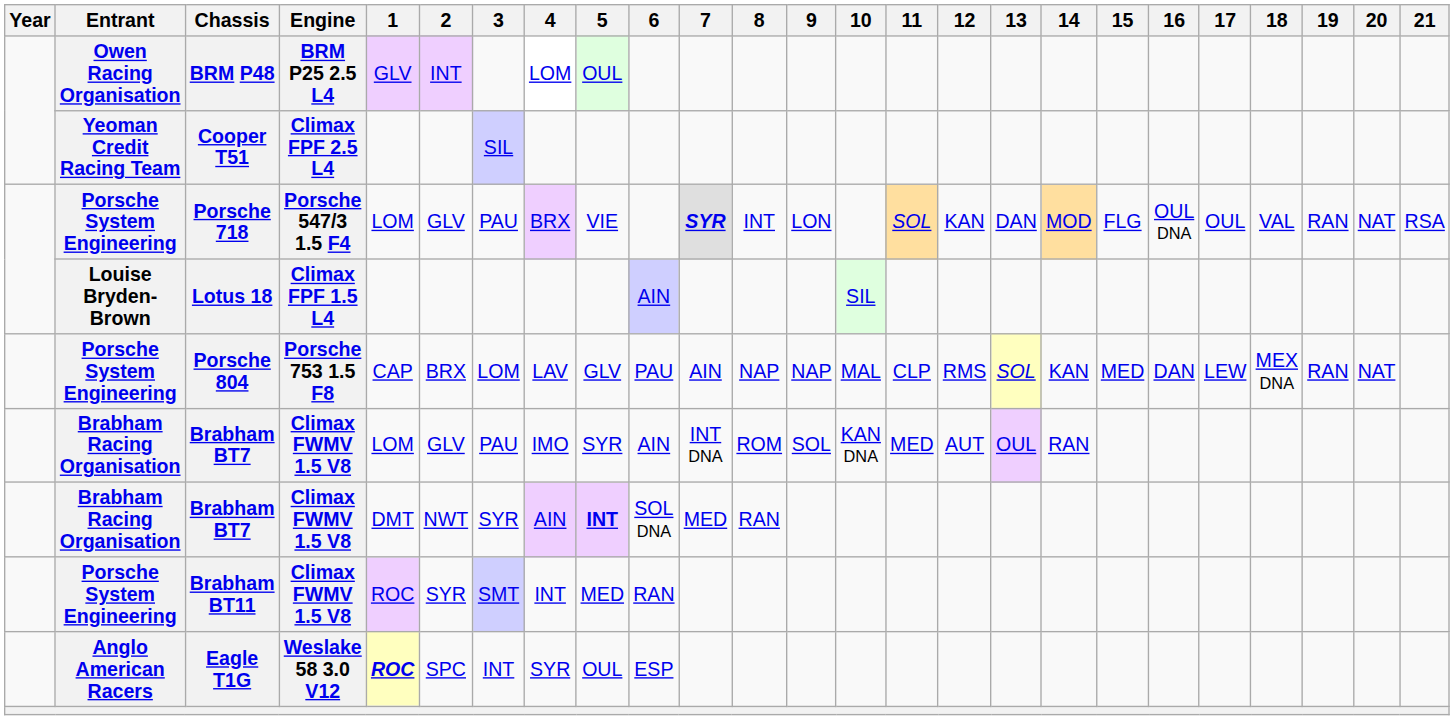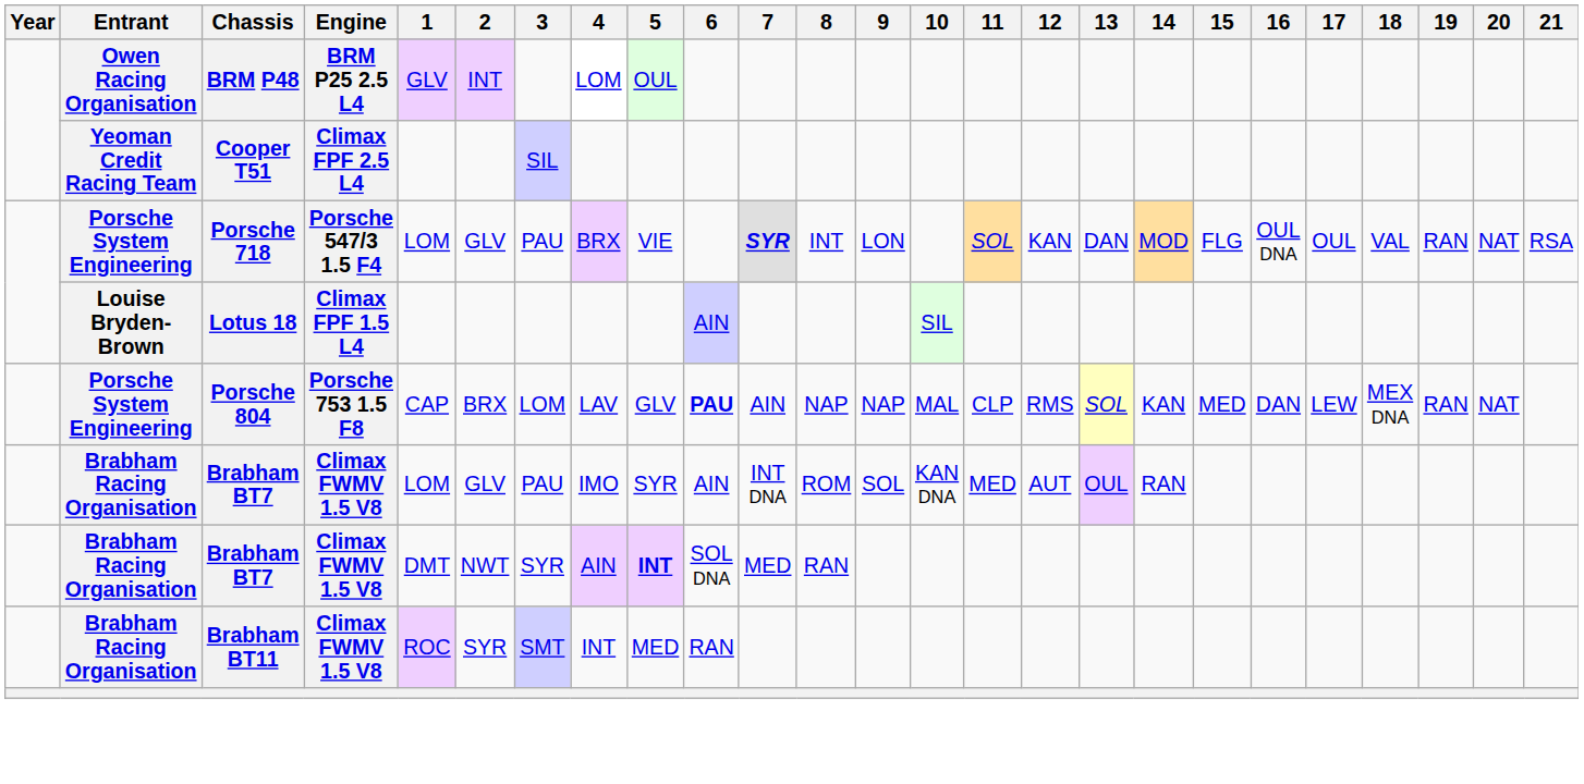Porsche 804 | 6: normal -> bold
Brabham BT11 | Entrant: Porsche System Engineering -> Brabham Racing Organisation
- row: Anglo American Racers | Eagle T1G | Weslake 58 3.0 V12 | ROC | SPC | INT | SYR | OUL | ESP
